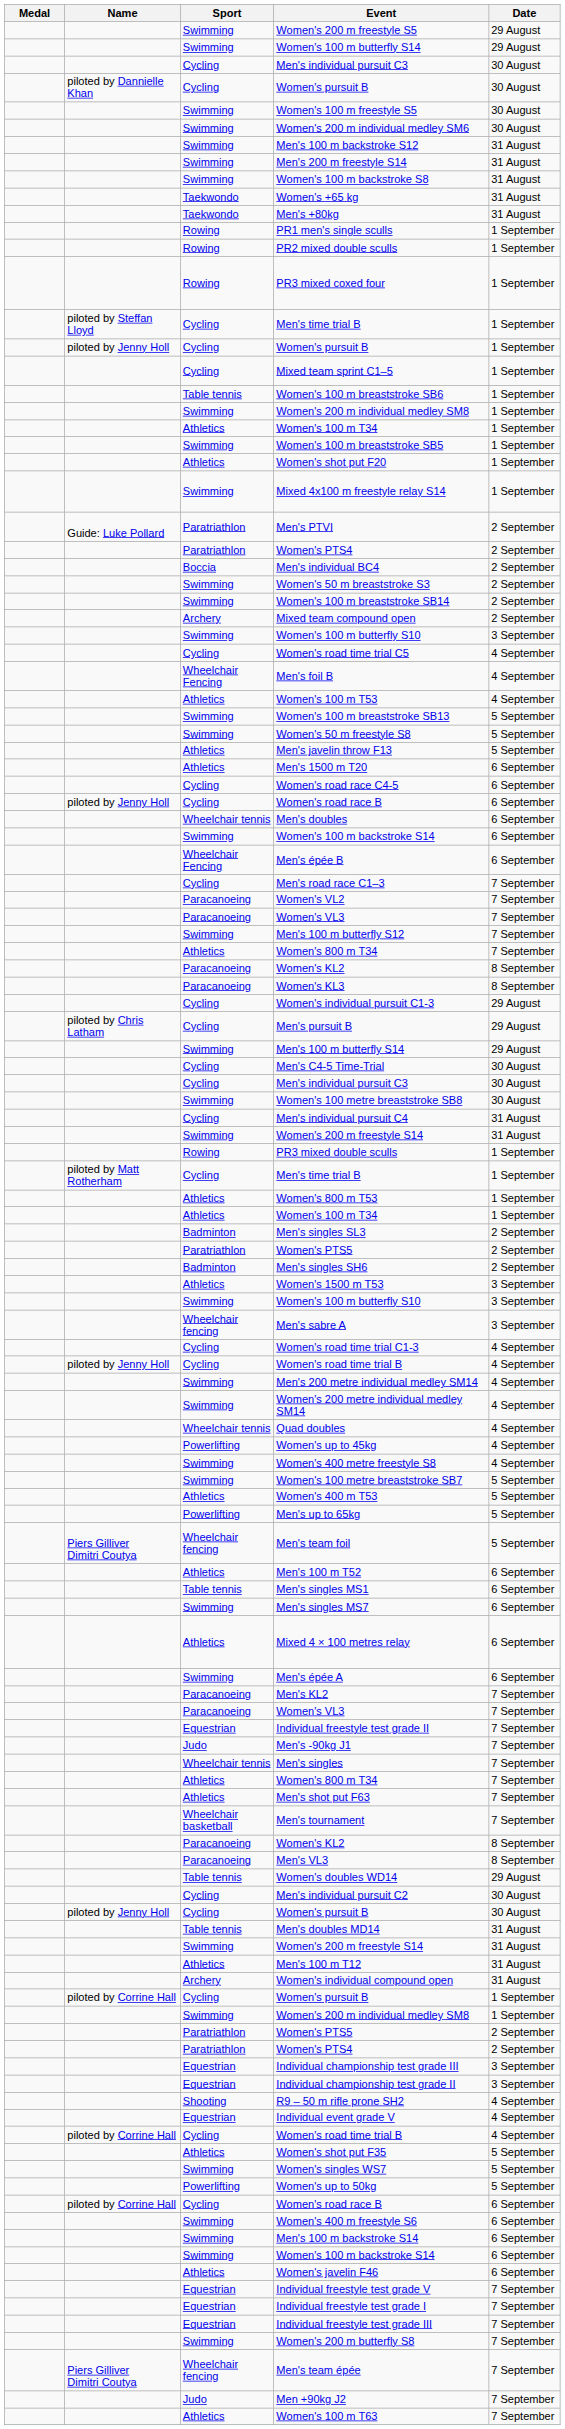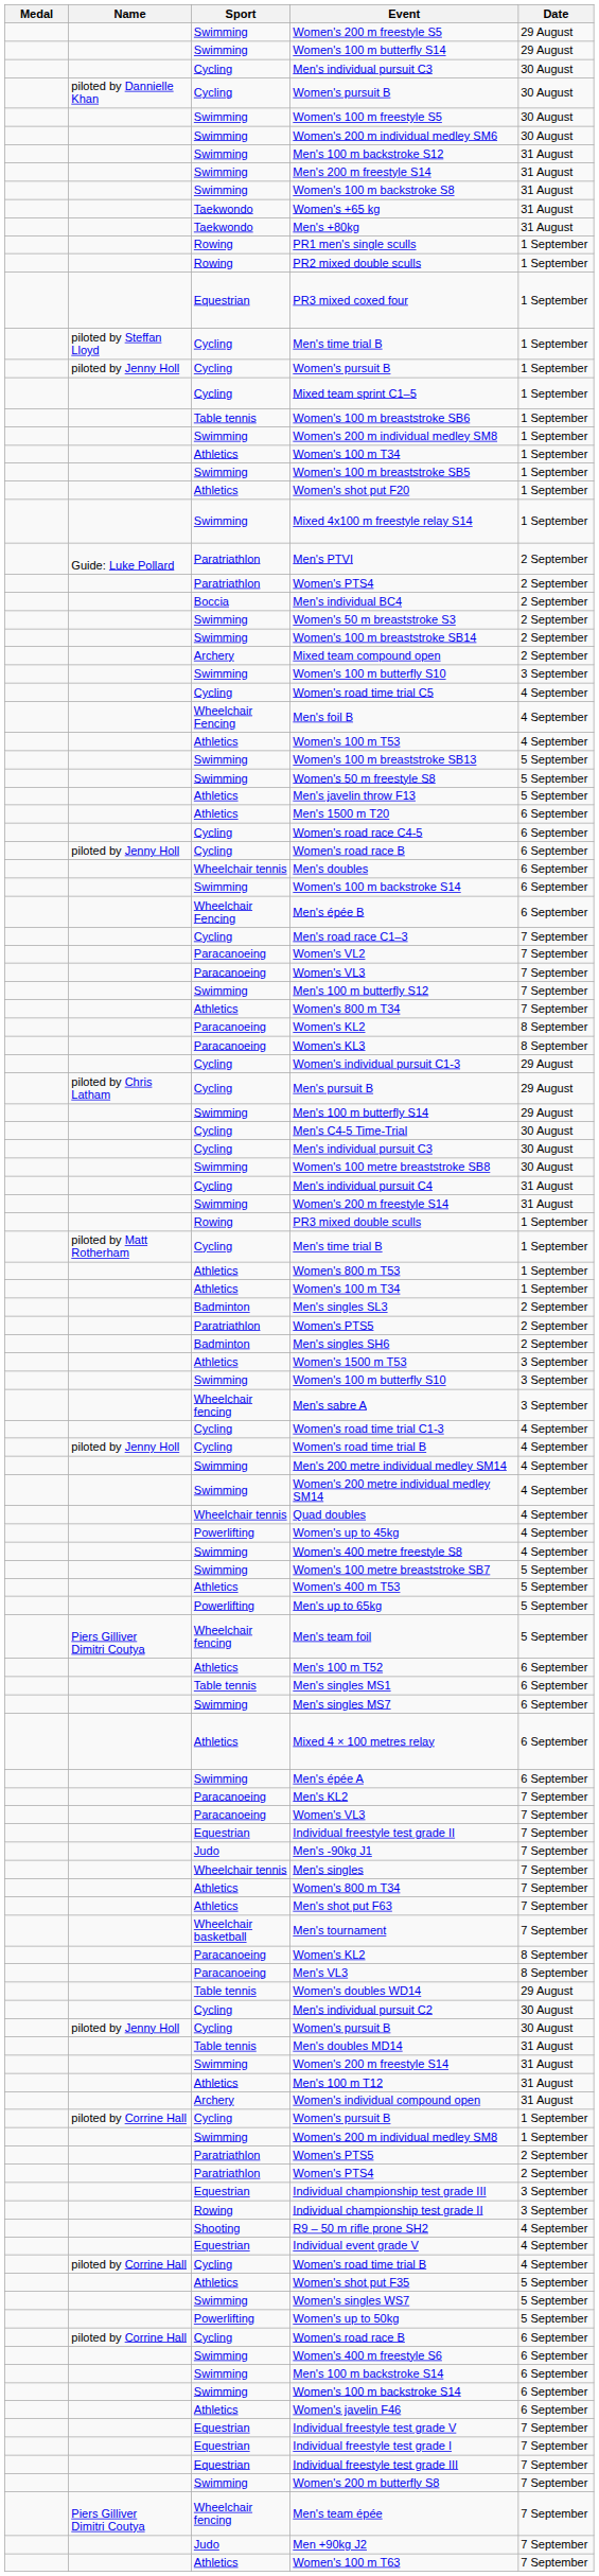PR3 mixed coxed four | Sport: Rowing -> Equestrian
Individual championship test grade II | Sport: Equestrian -> Rowing
